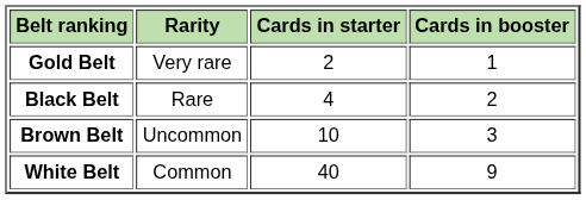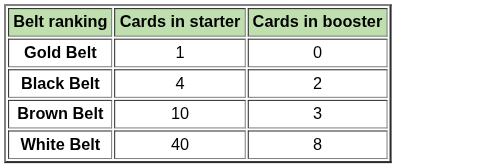- column: Rarity | Very rare | Rare | Uncommon | Common
Gold Belt | Cards in starter: 2 -> 1
Gold Belt | Cards in booster: 1 -> 0
White Belt | Cards in booster: 9 -> 8
